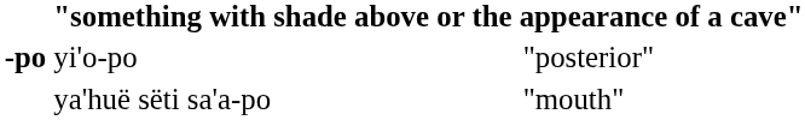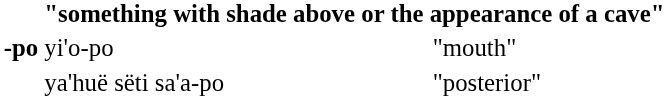yi'o-po | column 3: "posterior" -> "mouth"
ya'huë sëti sa'a-po | column 3: "mouth" -> "posterior"
